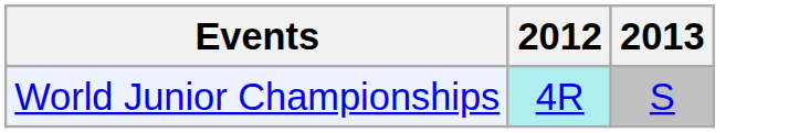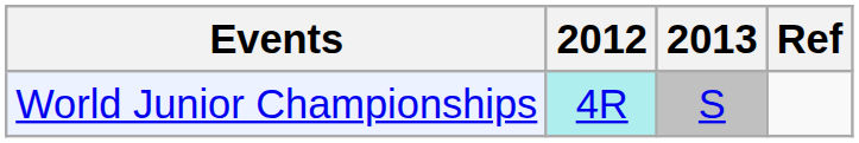+ column: Ref
